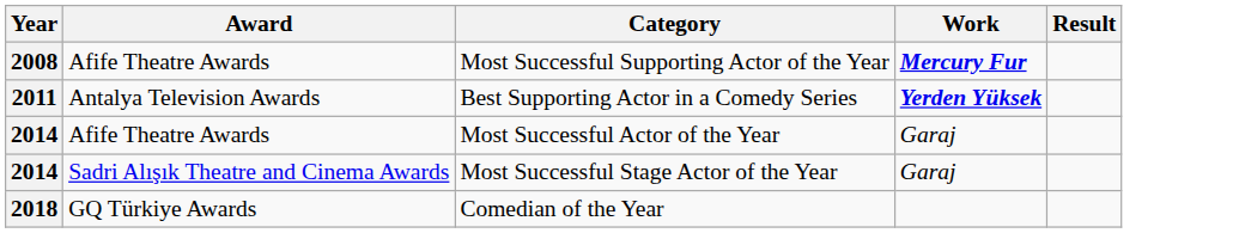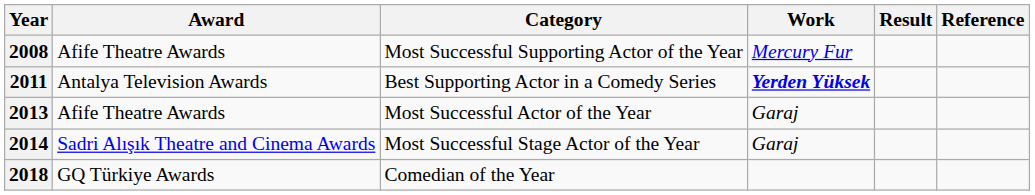+ column: Reference
Most Successful Supporting Actor of the Year | Work: bold -> normal
Most Successful Actor of the Year | Year: 2014 -> 2013
